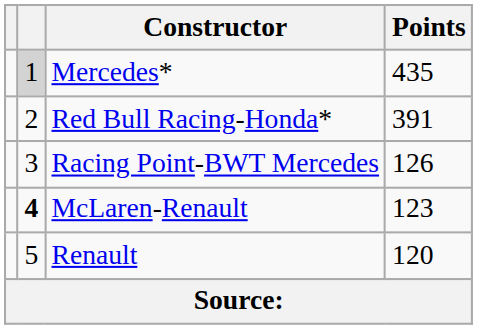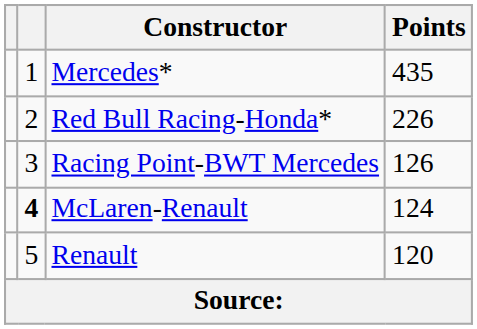Mercedes* | column 2: lightgrey background -> no background
Red Bull Racing-Honda* | Points: 391 -> 226
McLaren-Renault | Points: 123 -> 124
